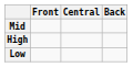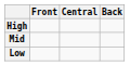rows swapped: High <-> Mid
